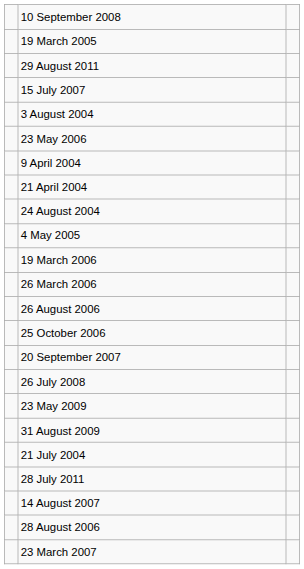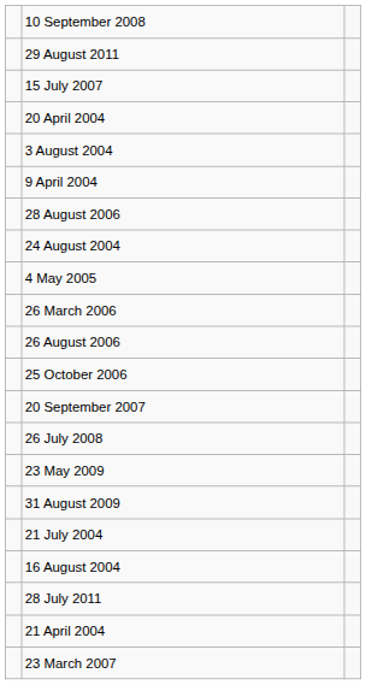- row: 19 March 2005
+ row: 20 April 2004
- row: 23 May 2006
rows swapped: 21 April 2004 <-> 28 August 2006
- row: 19 March 2006
+ row: 16 August 2004
- row: 14 August 2007
